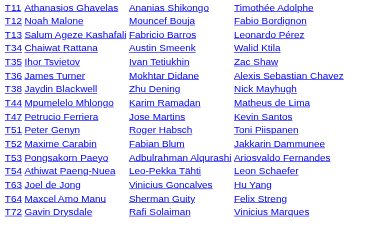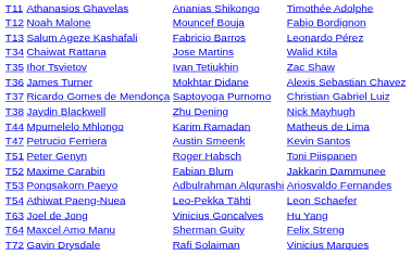Chaiwat Rattana | column 3: Austin Smeenk -> Jose Martins
+ row: T37 | Ricardo Gomes de Mendonça | Saptoyoga Purnomo | Christian Gabriel Luiz
Petrucio Ferriera | column 3: Jose Martins -> Austin Smeenk
